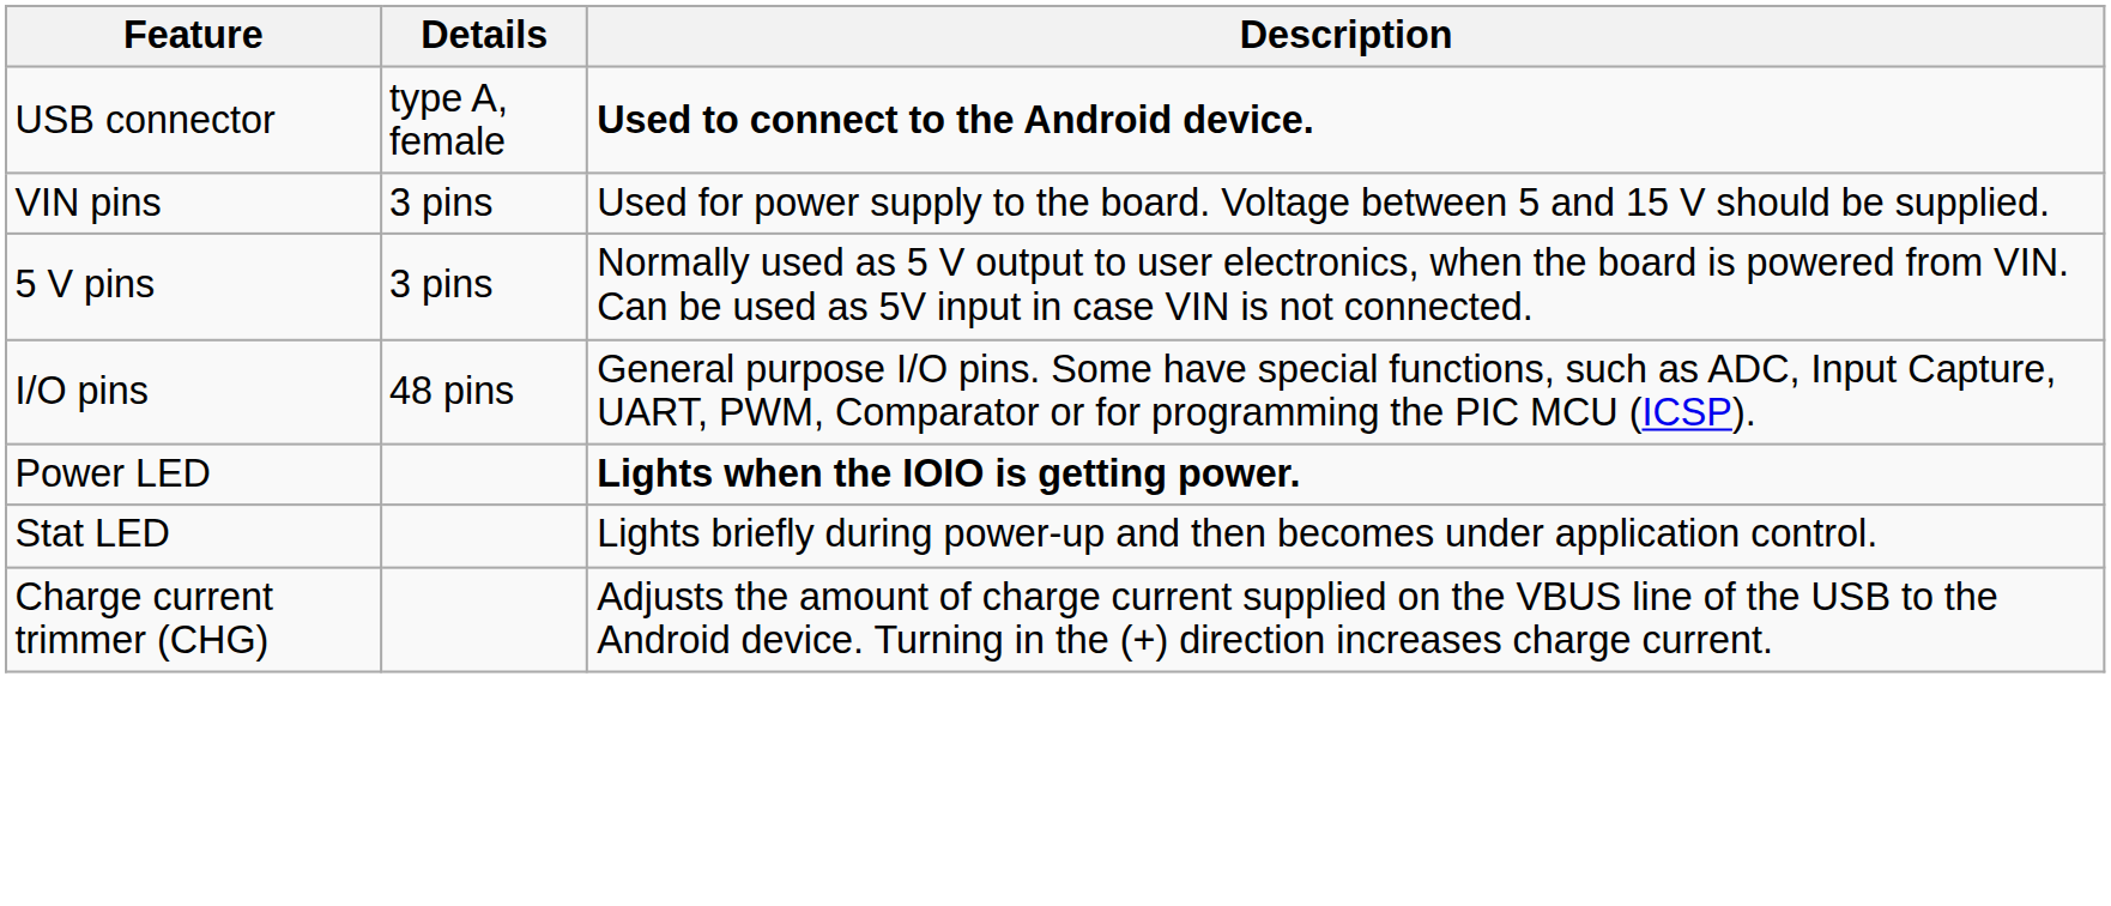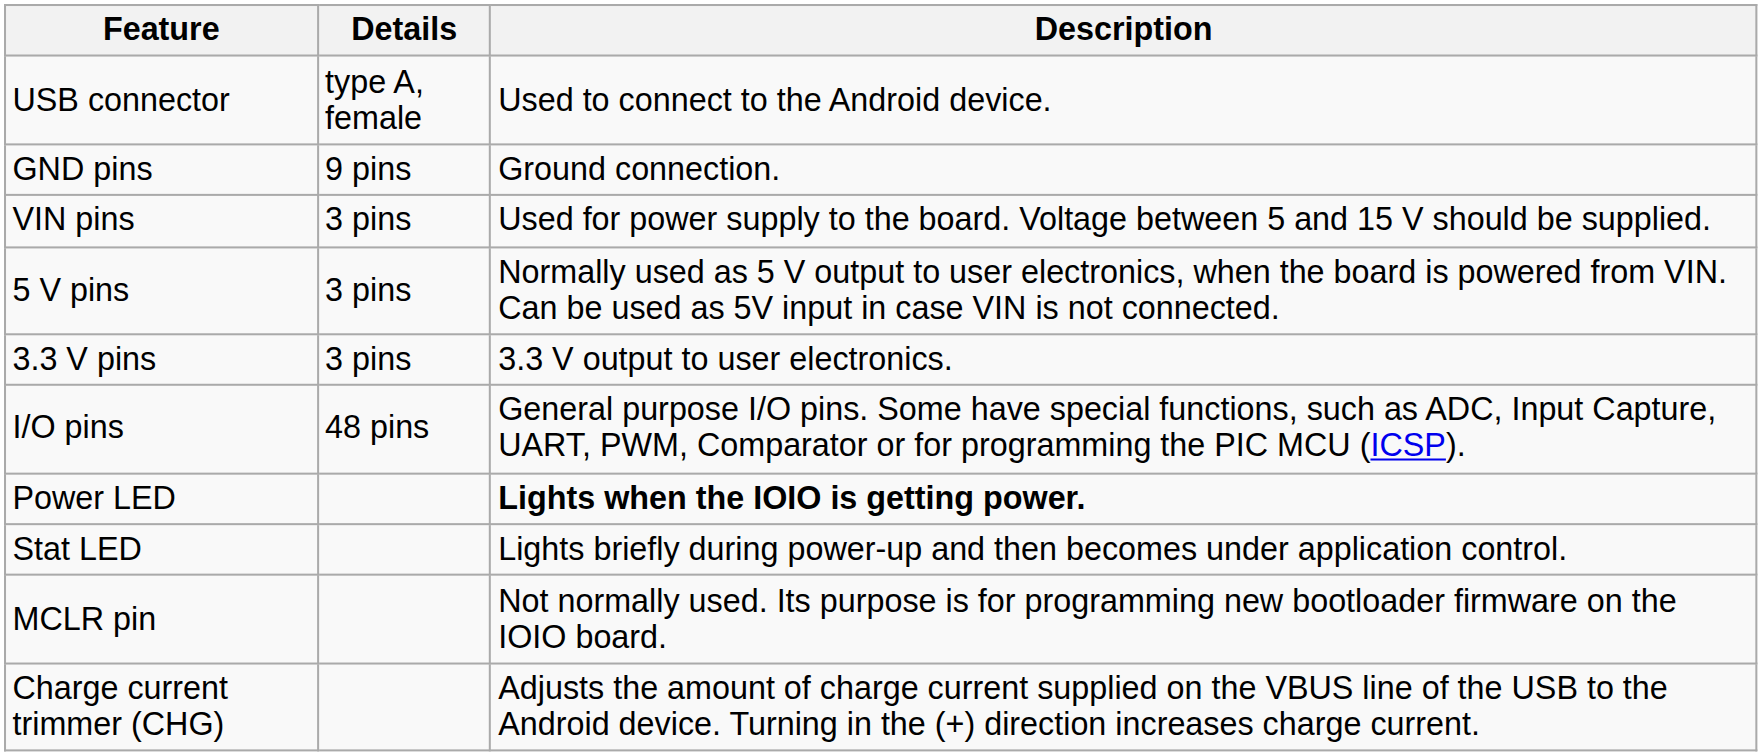USB connector | Description: bold -> normal
+ row: GND pins | 9 pins | Ground connection.
+ row: 3.3 V pins | 3 pins | 3.3 V output to user electronics.
+ row: MCLR pin | Not normally used. Its purpose is for programming new bootloader firmware on the IOIO board.
